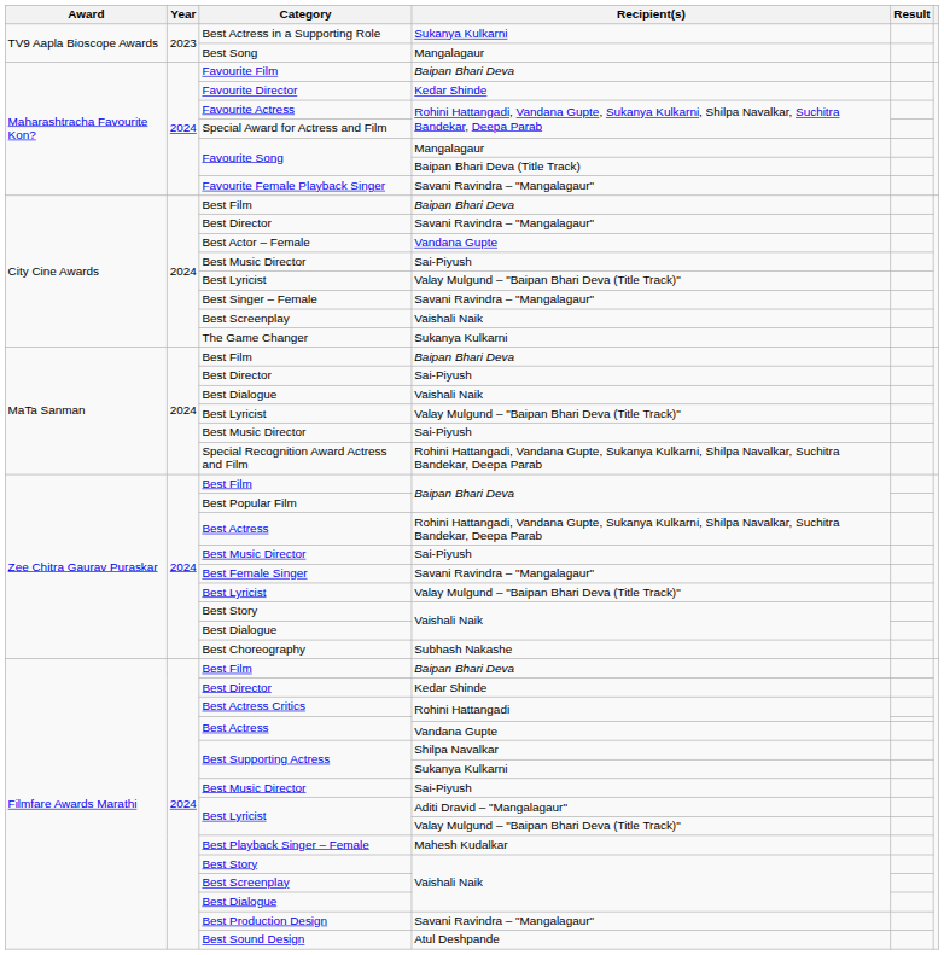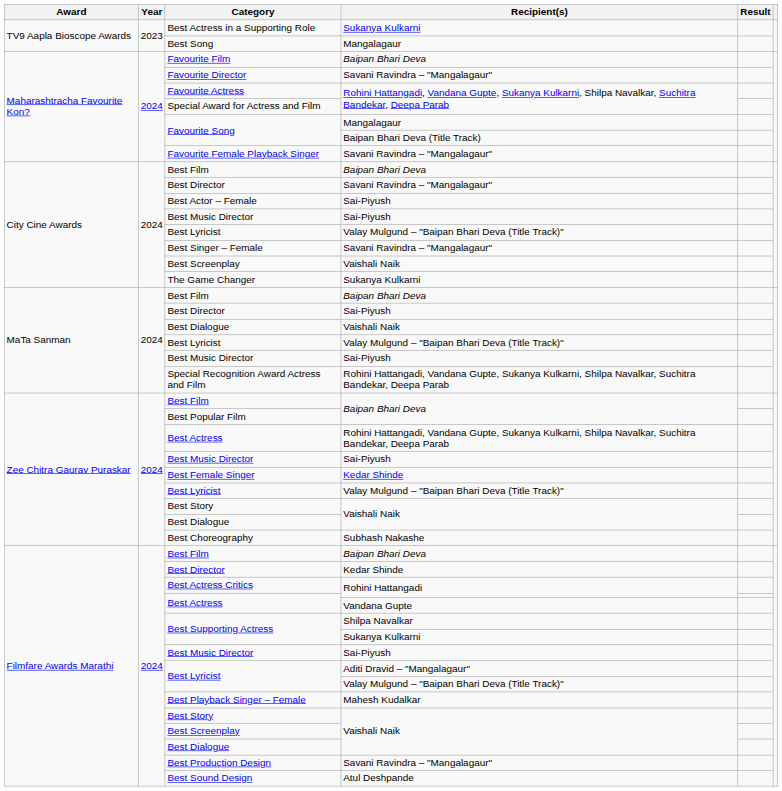Favourite Director | Recipient(s): Kedar Shinde -> Savani Ravindra – "Mangalagaur"
Best Actor – Female | Recipient(s): Vandana Gupte -> Sai-Piyush
Best Female Singer | Recipient(s): Savani Ravindra – "Mangalagaur" -> Kedar Shinde
